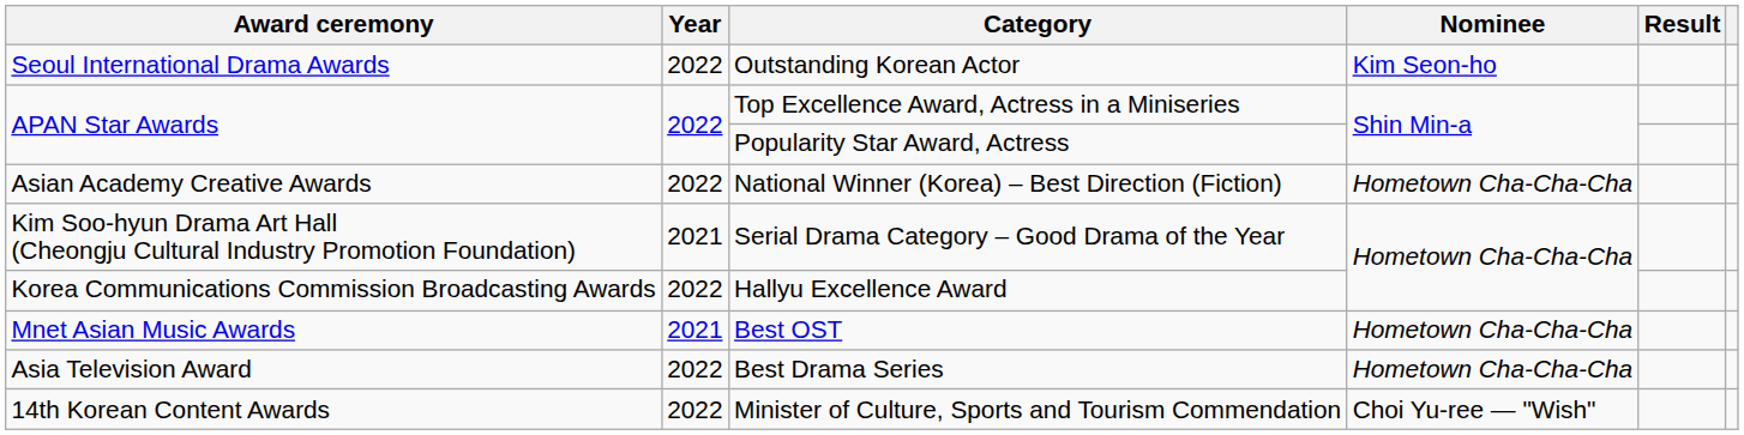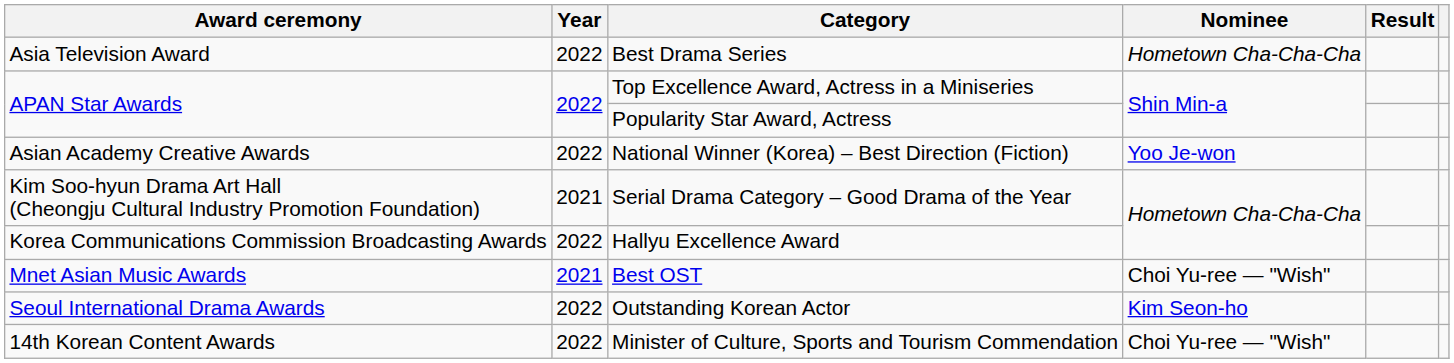rows swapped: Best Drama Series <-> Outstanding Korean Actor
National Winner (Korea) – Best Direction (Fiction) | Nominee: Hometown Cha-Cha-Cha -> Yoo Je-won
Best OST | Nominee: Hometown Cha-Cha-Cha -> Choi Yu-ree — "Wish"
